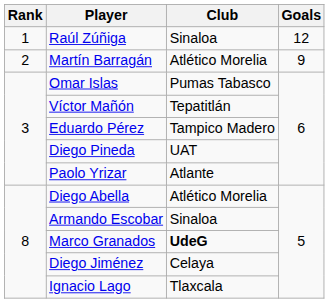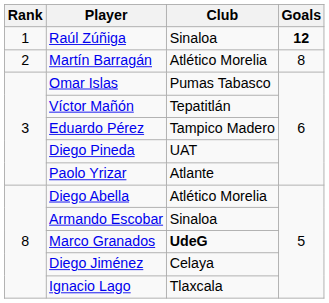Raúl Zúñiga | Goals: normal -> bold
Martín Barragán | Goals: 9 -> 8
